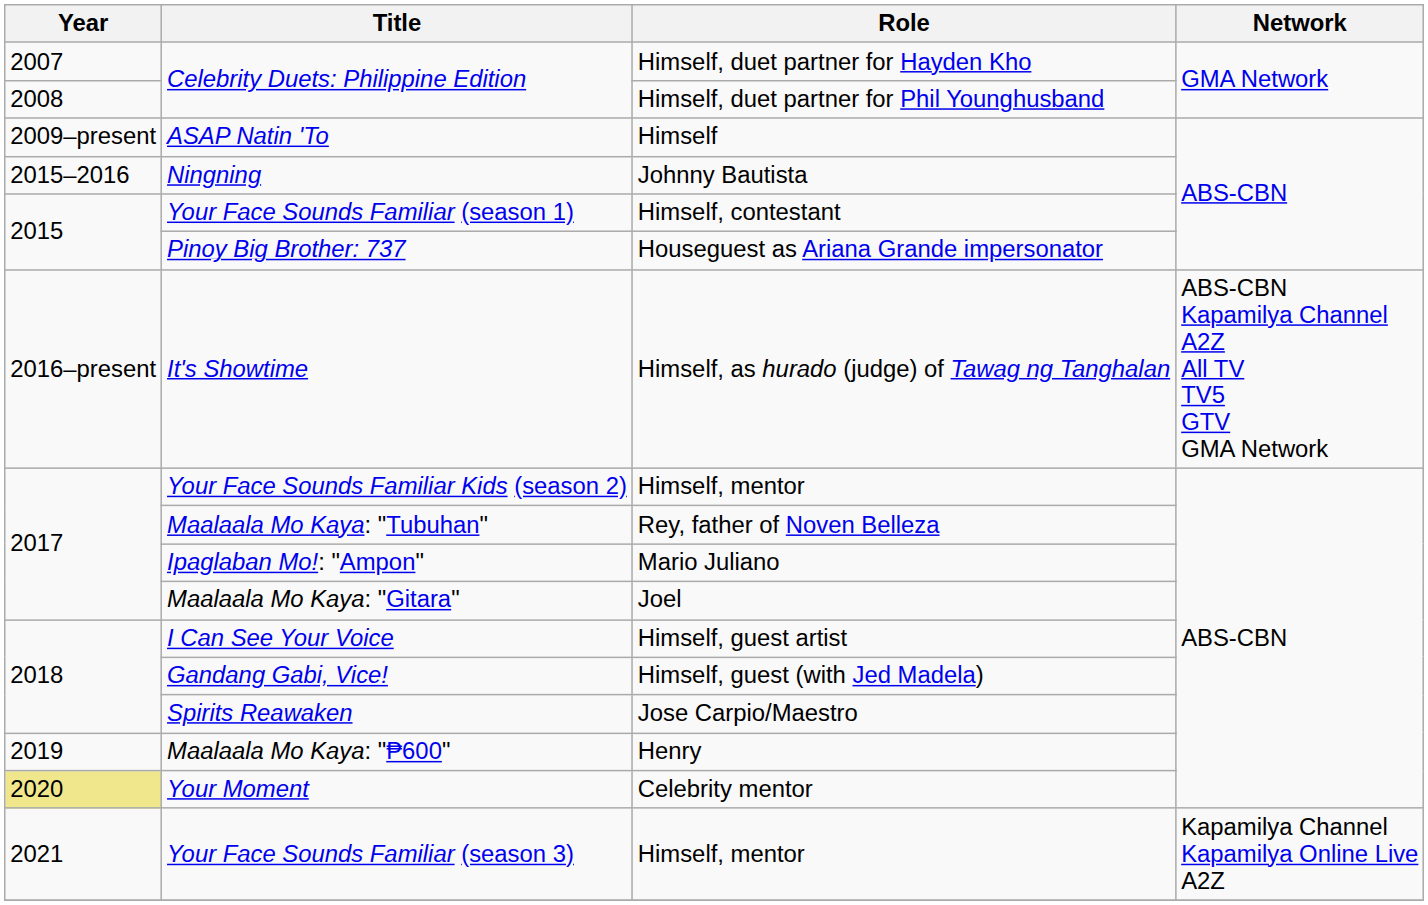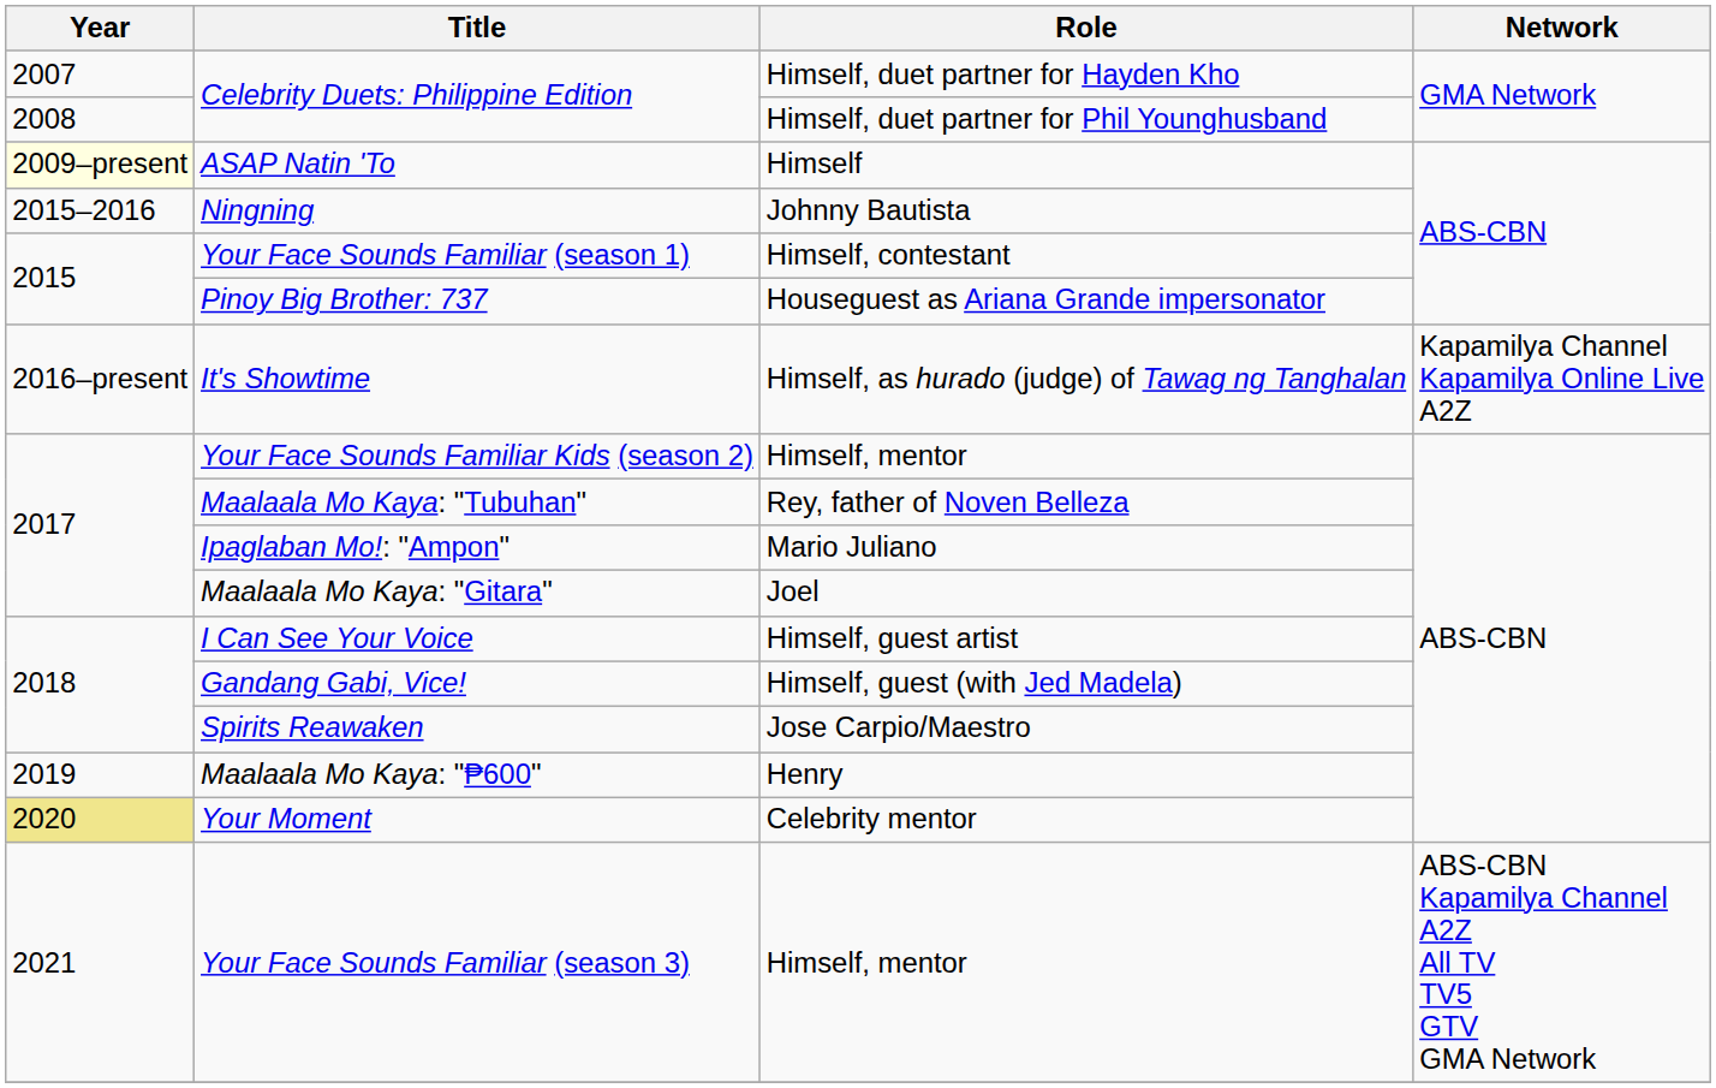ASAP Natin 'To | Year: no background -> lightyellow background
It's Showtime | Network: ABS-CBN Kapamilya Channel A2Z All TV TV5 GTV GMA Network -> Kapamilya Channel Kapamilya Online Live A2Z
Your Face Sounds Familiar (season 3) | Network: Kapamilya Channel Kapamilya Online Live A2Z -> ABS-CBN Kapamilya Channel A2Z All TV TV5 GTV GMA Network
